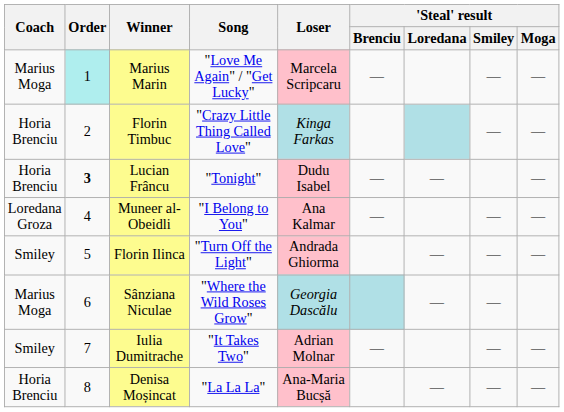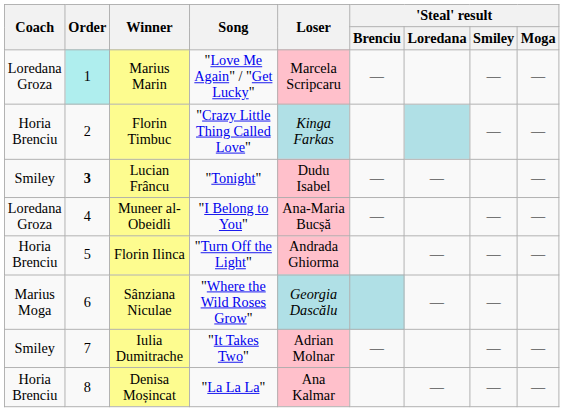Marius Marin | Coach: Marius Moga -> Loredana Groza
Lucian Frâncu | Coach: Horia Brenciu -> Smiley
Muneer al-Obeidli | Loser: Ana Kalmar -> Ana-Maria Bucșă
Florin Ilinca | Coach: Smiley -> Horia Brenciu
Denisa Moșincat | Loser: Ana-Maria Bucșă -> Ana Kalmar
